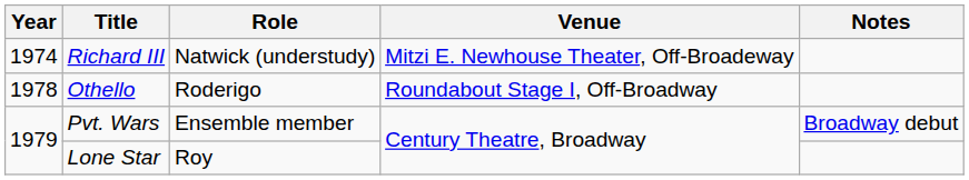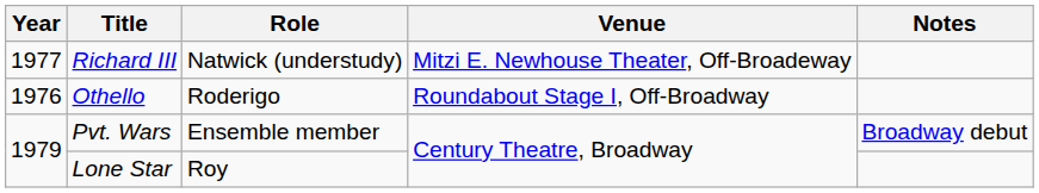Richard III | Year: 1974 -> 1977
Othello | Year: 1978 -> 1976
